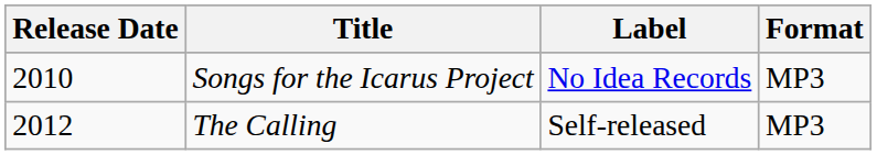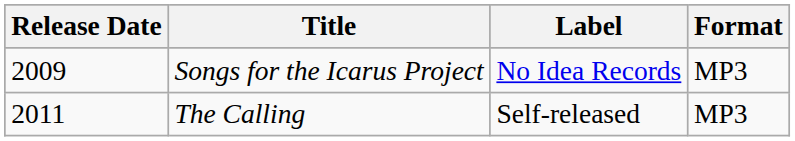Songs for the Icarus Project | Release Date: 2010 -> 2009
The Calling | Release Date: 2012 -> 2011
